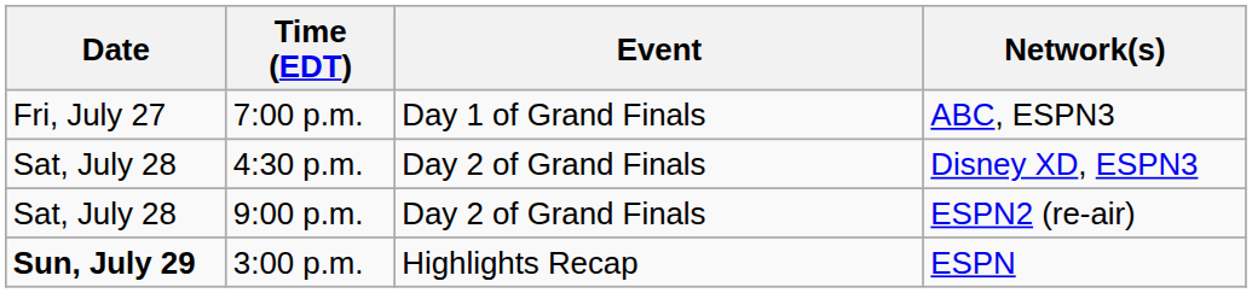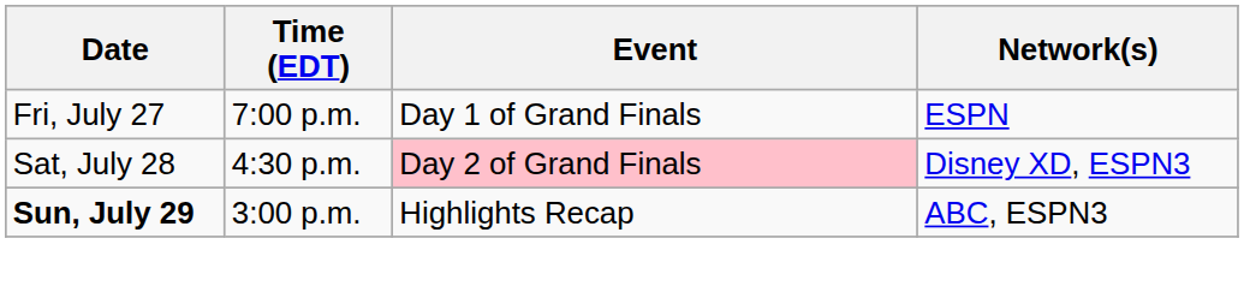7:00 p.m. | Network(s): ABC, ESPN3 -> ESPN
4:30 p.m. | Event: no background -> pink background
- row: Sat, July 28 | 9:00 p.m. | Day 2 of Grand Finals | ESPN2 (re-air)
3:00 p.m. | Network(s): ESPN -> ABC, ESPN3
